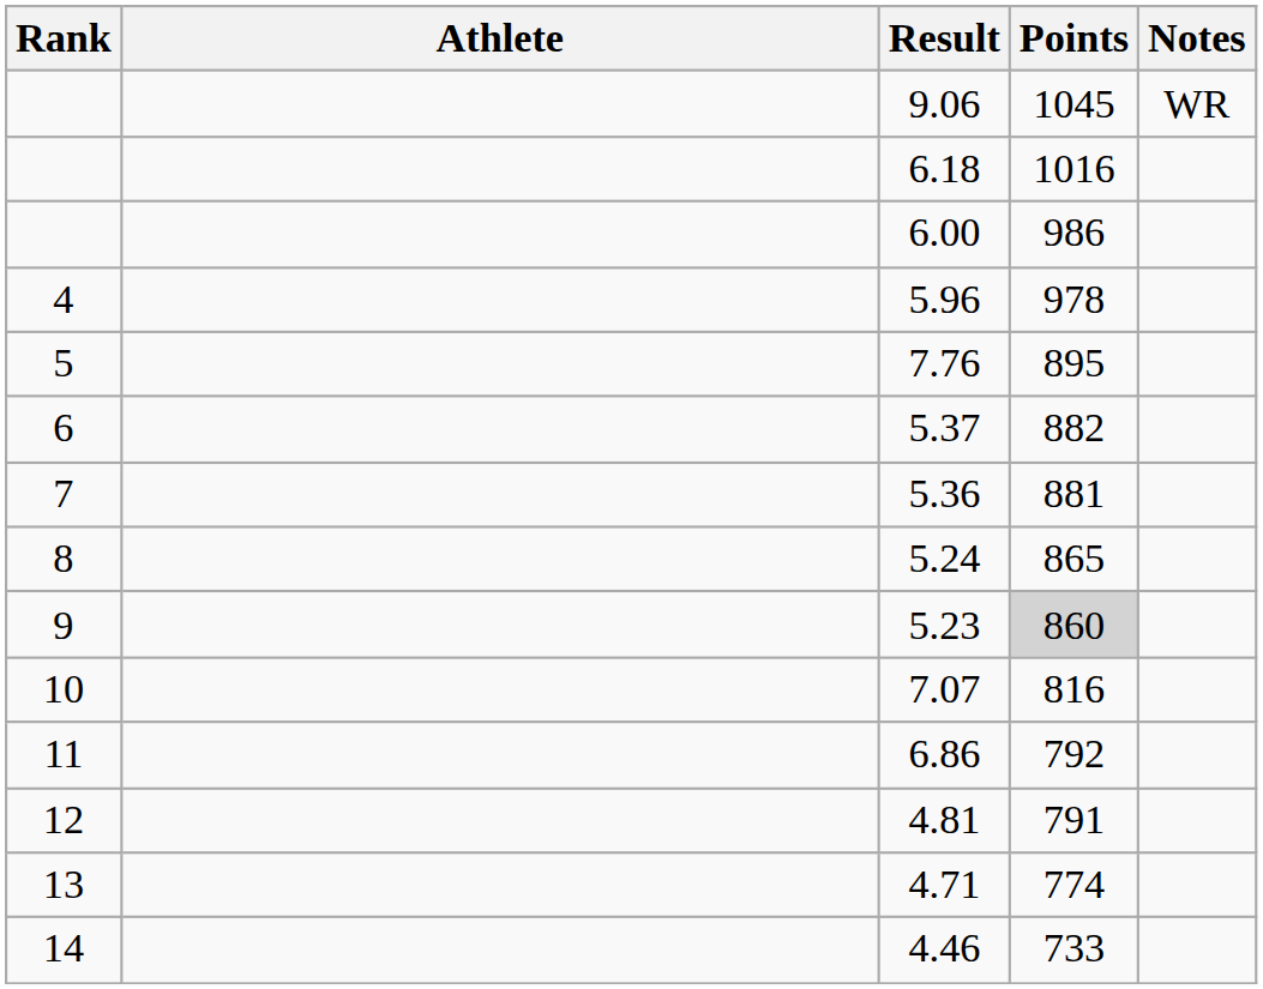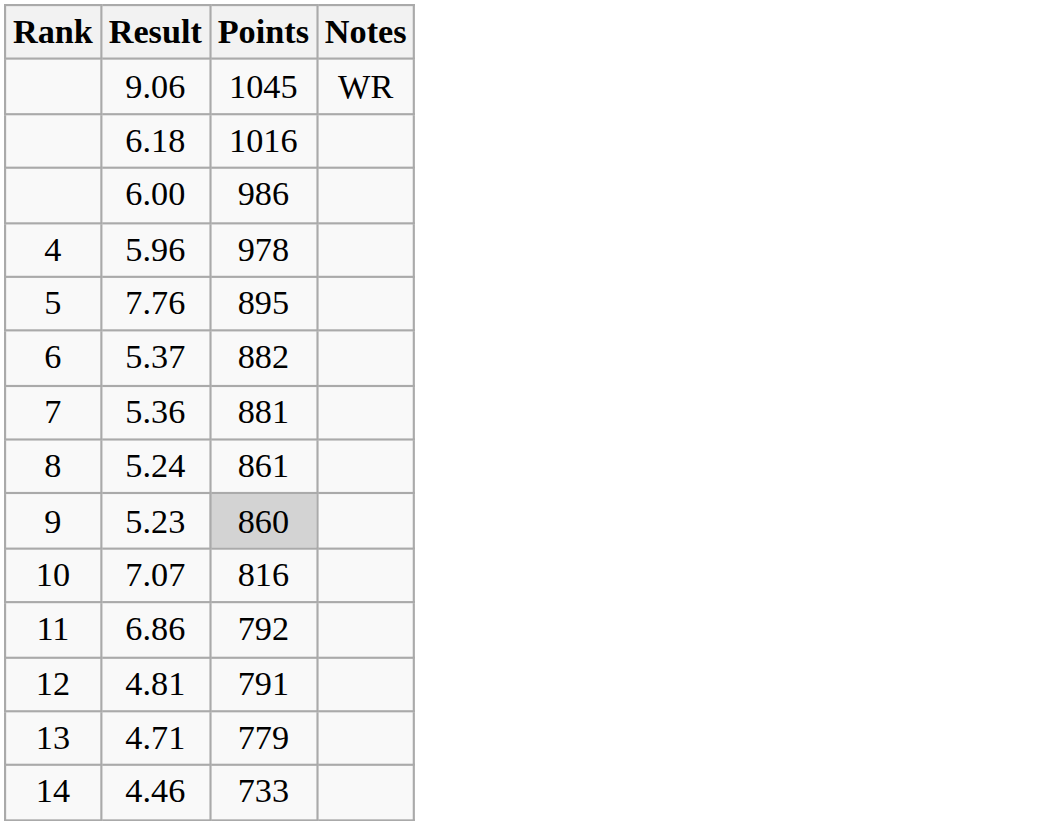- column: Athlete
5.24 | Points: 865 -> 861
4.71 | Points: 774 -> 779
